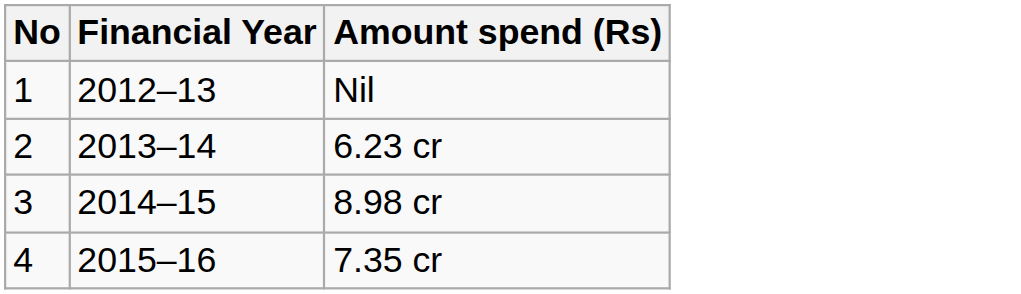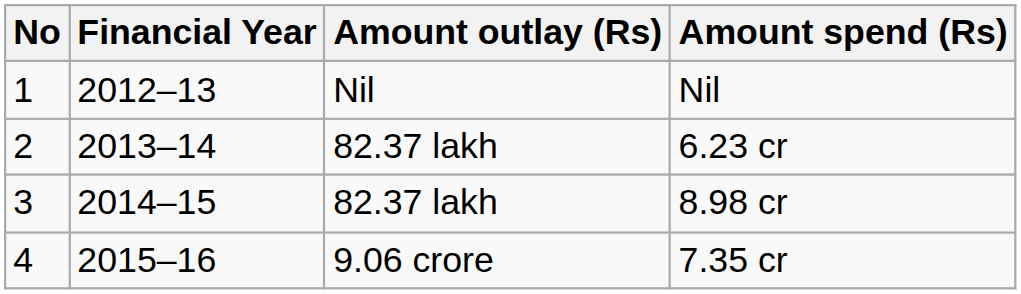+ column: Amount outlay (Rs) | Nil | 82.37 lakh | 82.37 lakh | 9.06 crore
